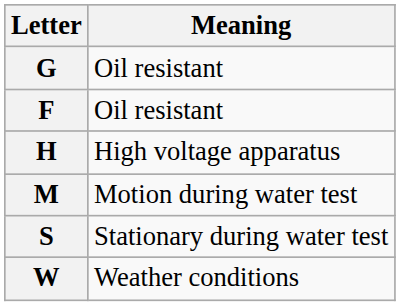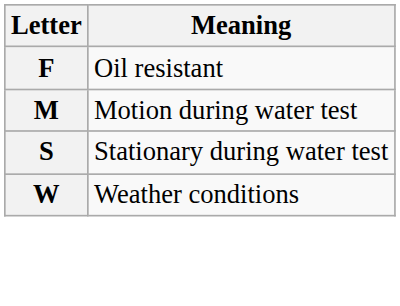- row: G | Oil resistant
- row: H | High voltage apparatus
